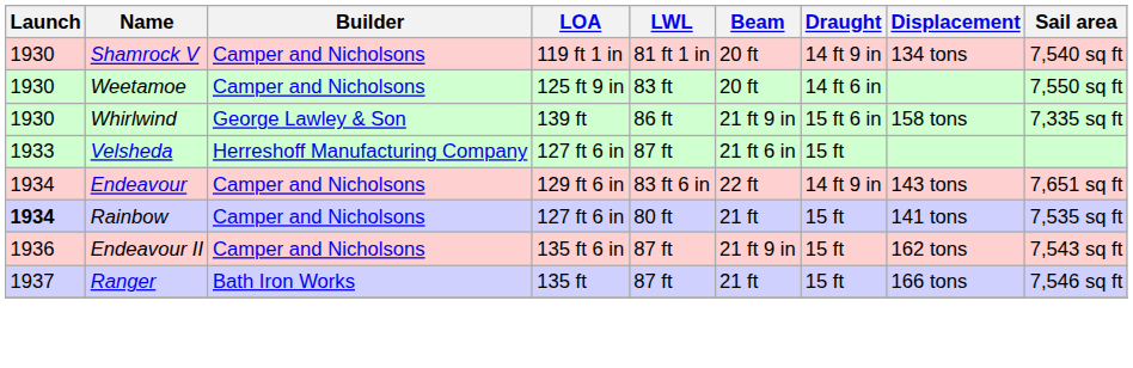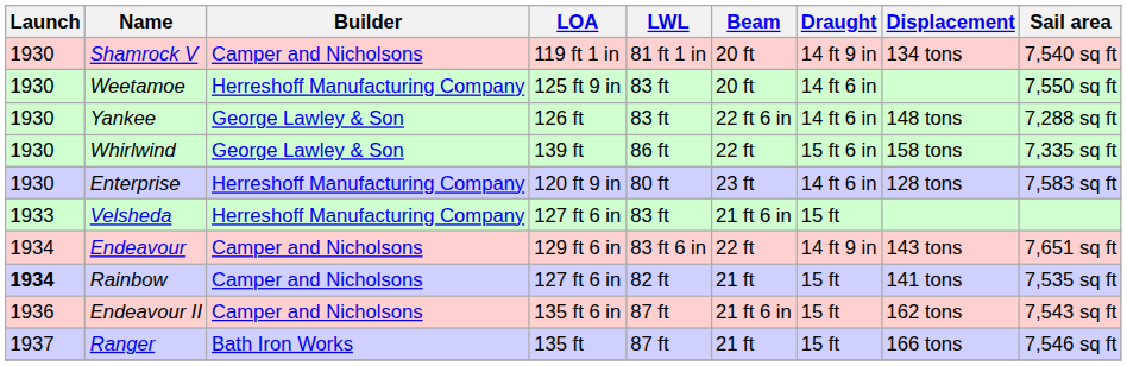Weetamoe | Builder: Camper and Nicholsons -> Herreshoff Manufacturing Company
+ row: 1930 | Yankee | George Lawley & Son | 126 ft | 83 ft | 22 ft 6 in | 14 ft 6 in | 148 tons | 7,288 sq ft
Whirlwind | Beam: 21 ft 9 in -> 22 ft
+ row: 1930 | Enterprise | Herreshoff Manufacturing Company | 120 ft 9 in | 80 ft | 23 ft | 14 ft 6 in | 128 tons | 7,583 sq ft
Velsheda | LWL: 87 ft -> 83 ft
Rainbow | LWL: 80 ft -> 82 ft
Endeavour II | Beam: 21 ft 9 in -> 21 ft 6 in
